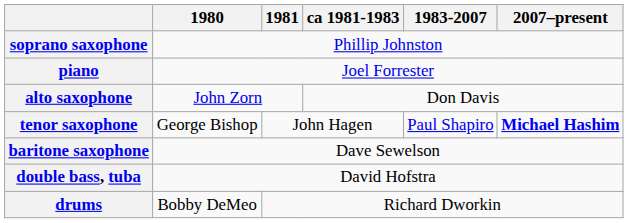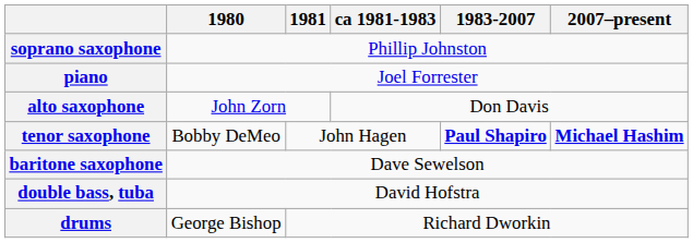tenor saxophone | 1980: George Bishop -> Bobby DeMeo
tenor saxophone | 1983-2007: normal -> bold
drums | 1980: Bobby DeMeo -> George Bishop
